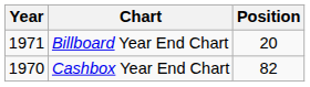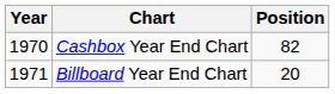rows swapped: Cashbox Year End Chart <-> Billboard Year End Chart
